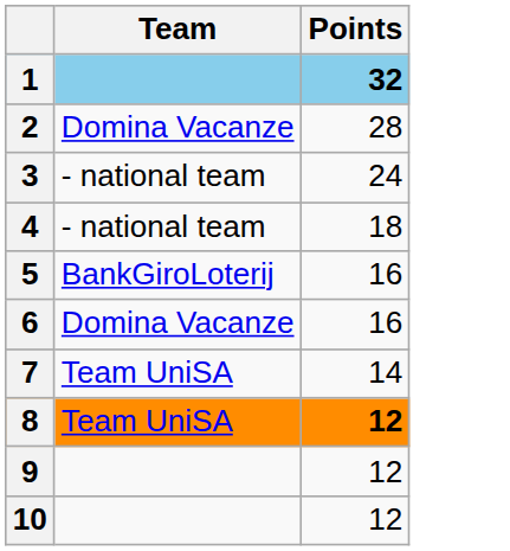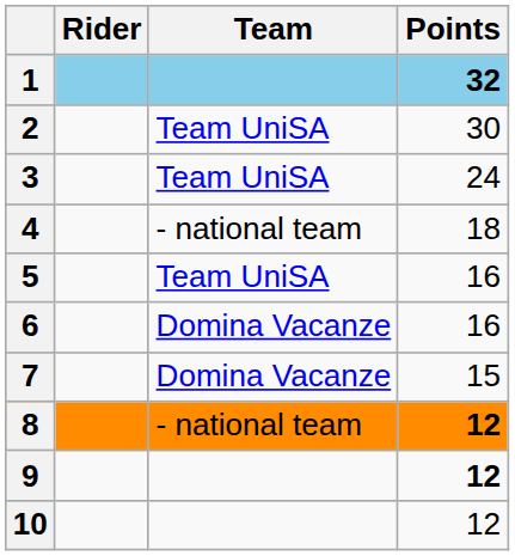+ column: Rider
2 | Team: Domina Vacanze -> Team UniSA
2 | Points: 28 -> 30
3 | Team: - national team -> Team UniSA
5 | Team: BankGiroLoterij -> Team UniSA
7 | Team: Team UniSA -> Domina Vacanze
7 | Points: 14 -> 15
8 | Team: Team UniSA -> - national team
9 | Points: normal -> bold
